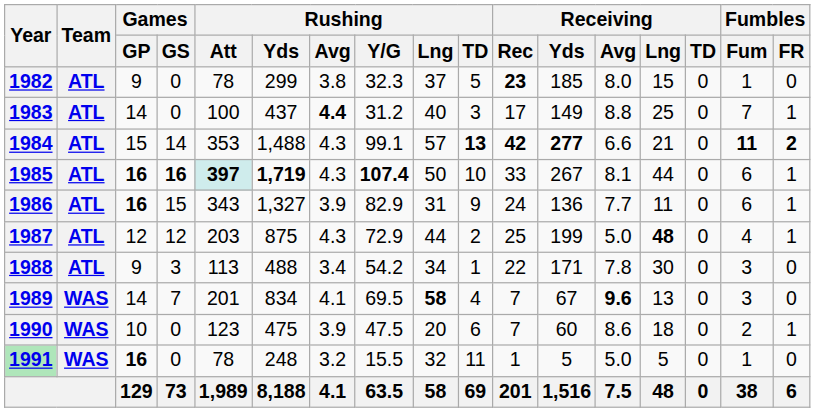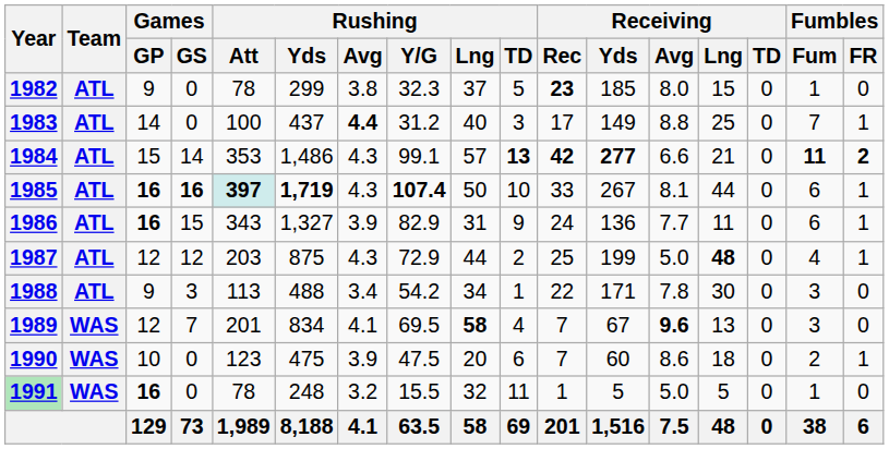1984 | Rushing / Yds: 1,488 -> 1,486
1989 | Games / GP: 14 -> 12
